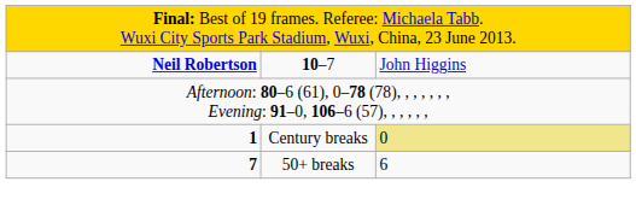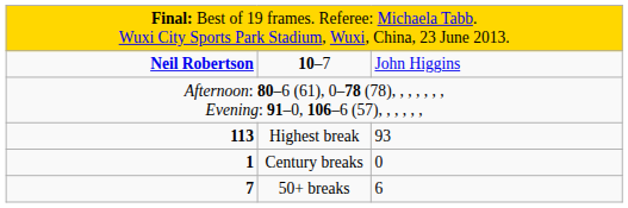+ row: 113 | Highest break | 93
Century breaks | column 3: khaki background -> no background
